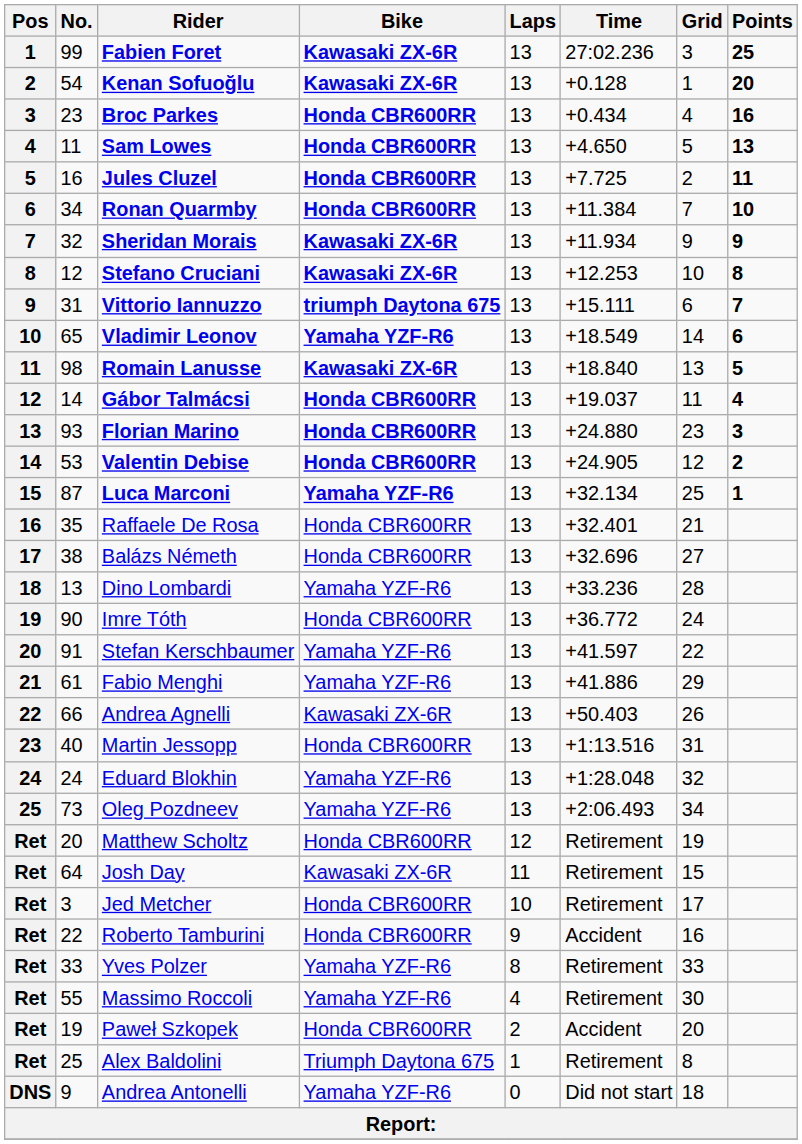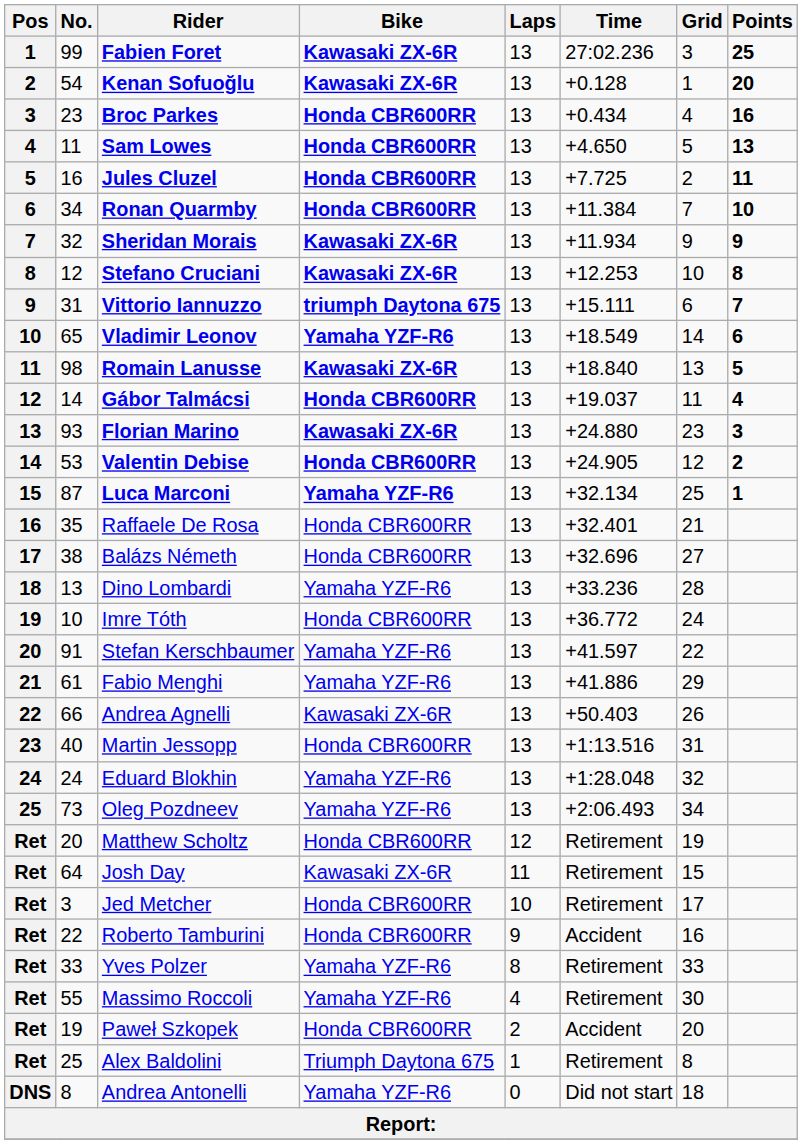Florian Marino | Bike: Honda CBR600RR -> Kawasaki ZX-6R
Imre Tóth | No.: 90 -> 10
Andrea Antonelli | No.: 9 -> 8
